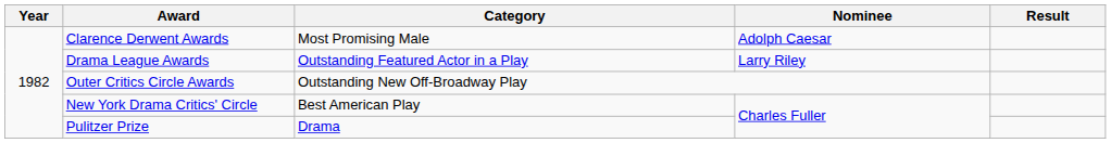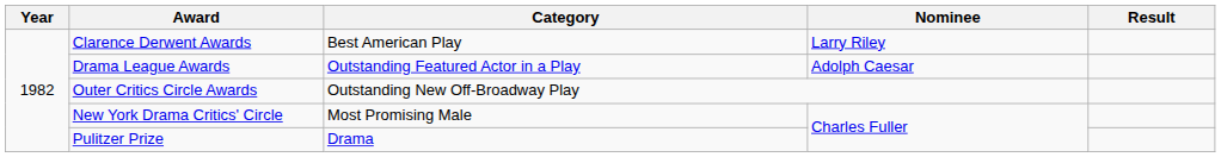Clarence Derwent Awards | Category: Most Promising Male -> Best American Play
Clarence Derwent Awards | Nominee: Adolph Caesar -> Larry Riley
Drama League Awards | Nominee: Larry Riley -> Adolph Caesar
New York Drama Critics' Circle | Category: Best American Play -> Most Promising Male
